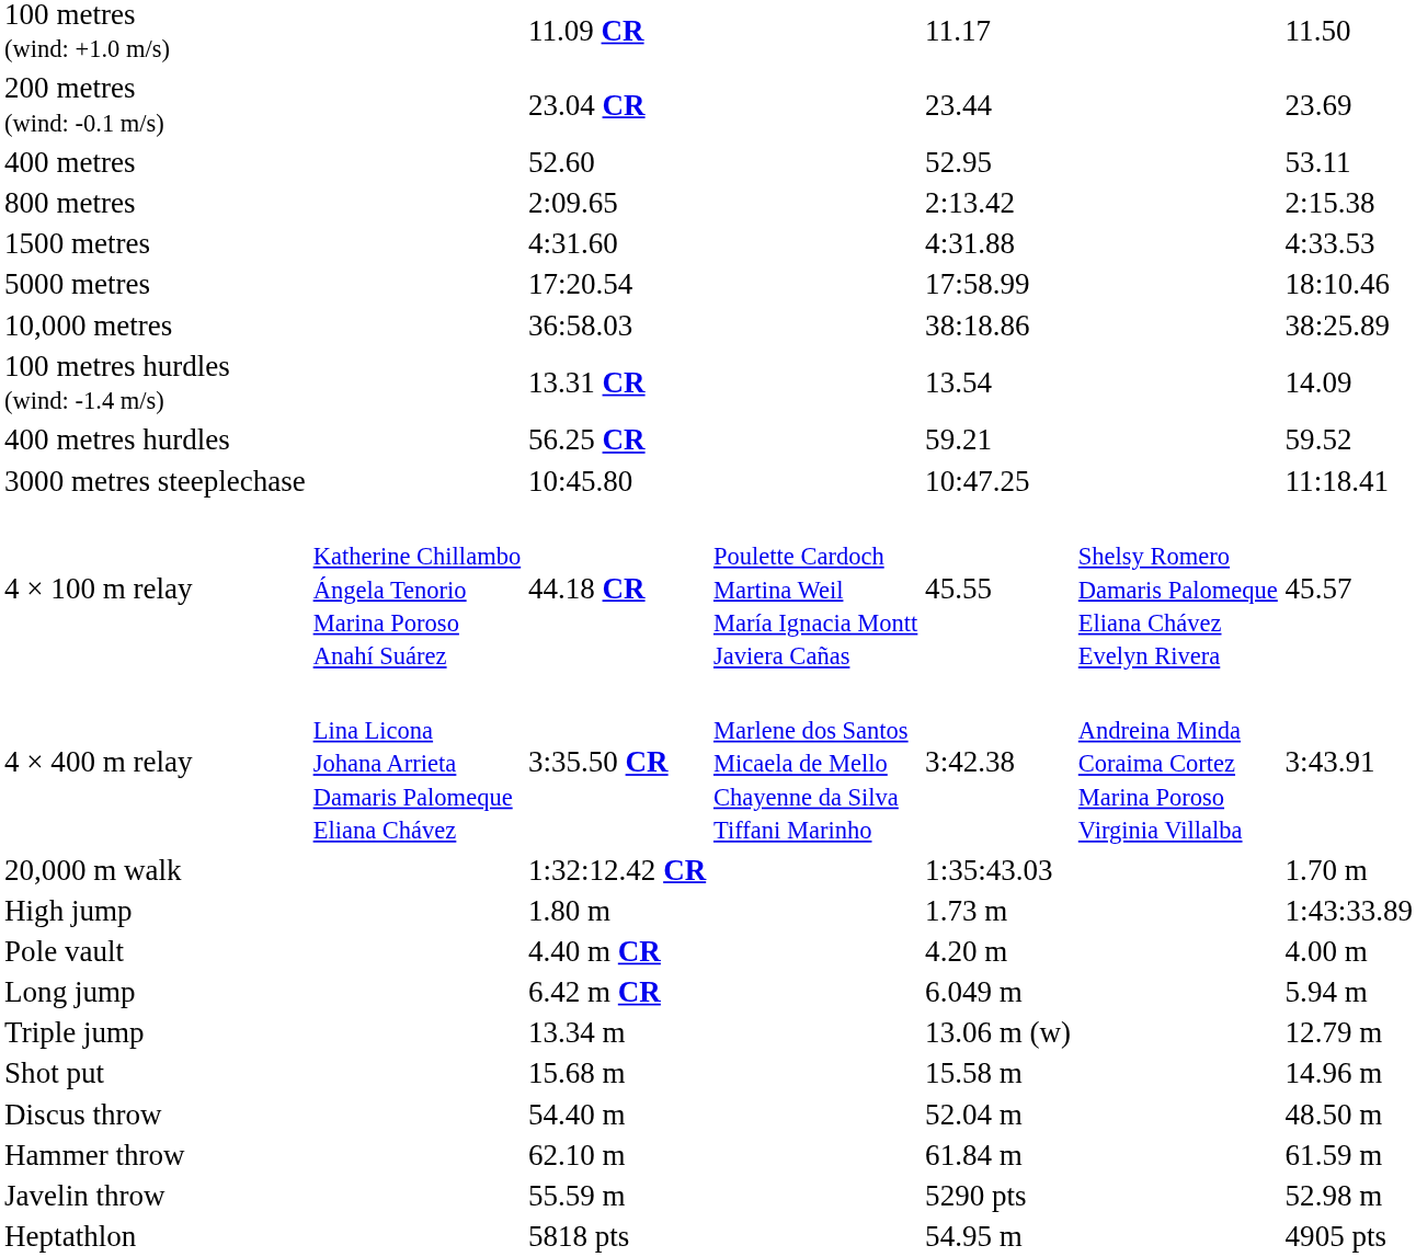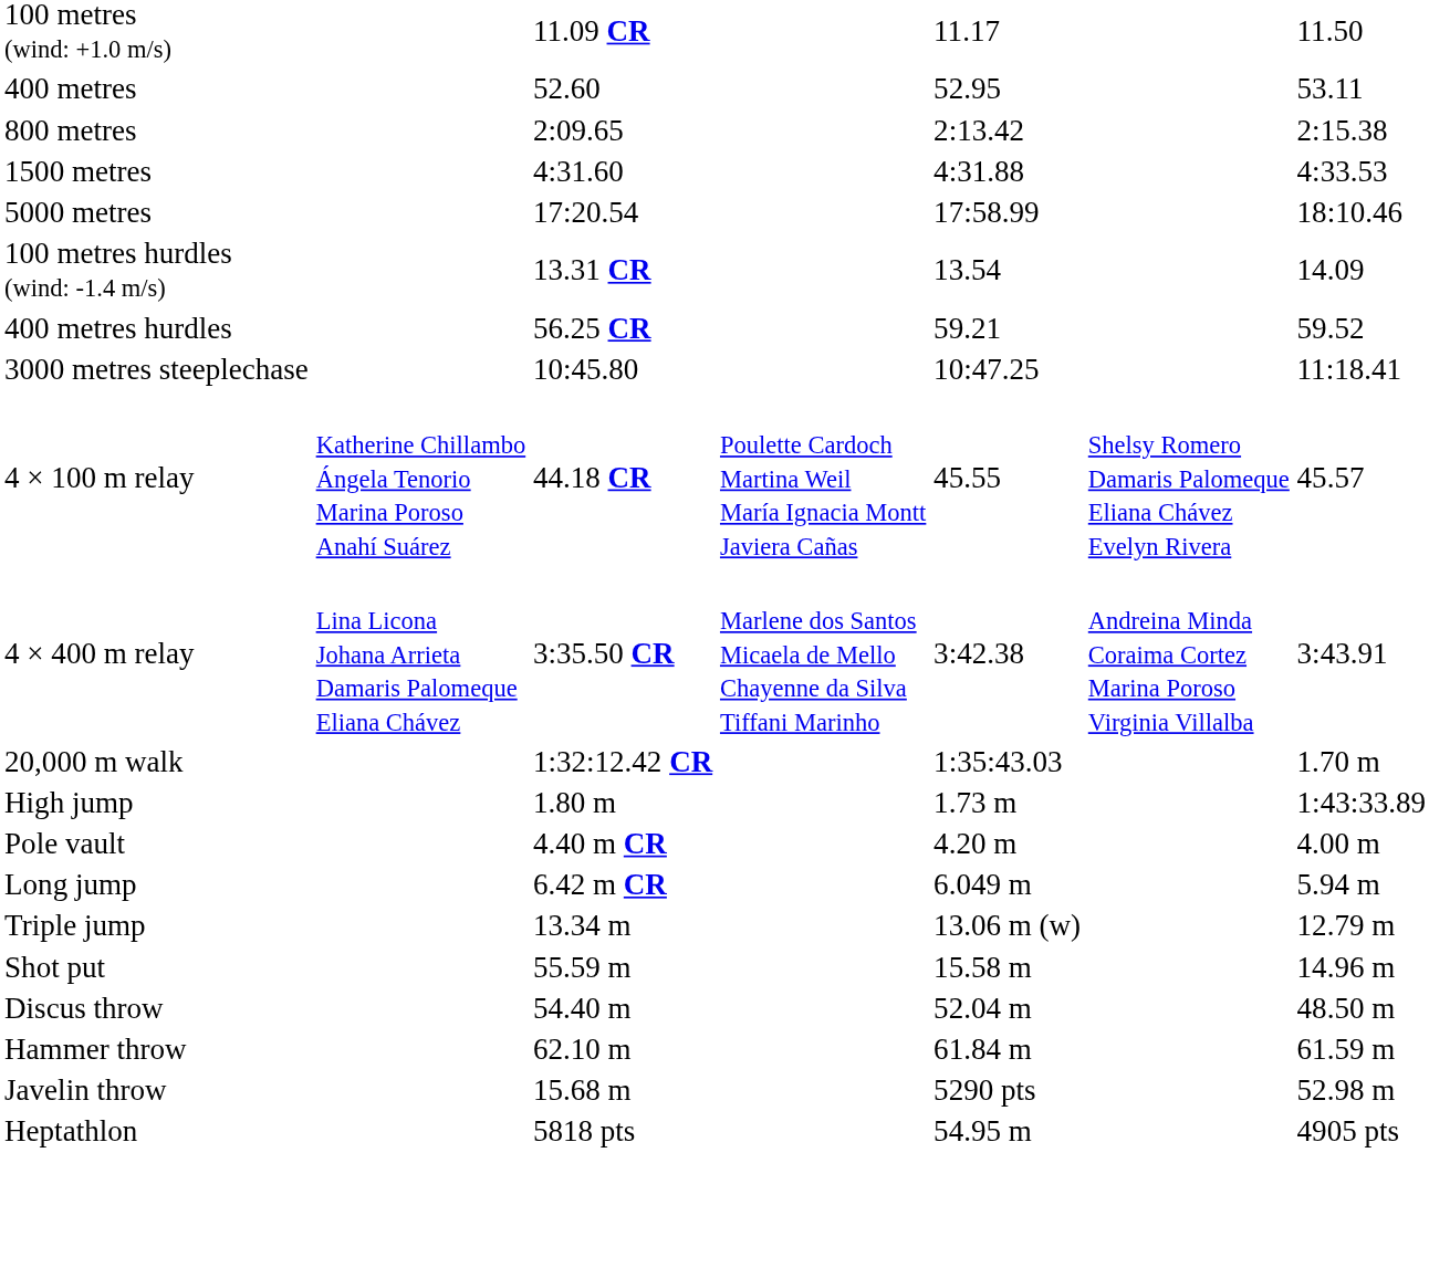- row: 200 metres (wind: -0.1 m/s) | 23.04 CR | 23.44 | 23.69
- row: 10,000 metres | 36:58.03 | 38:18.86 | 38:25.89
Shot put | column 3: 15.68 m -> 55.59 m
Javelin throw | column 3: 55.59 m -> 15.68 m
